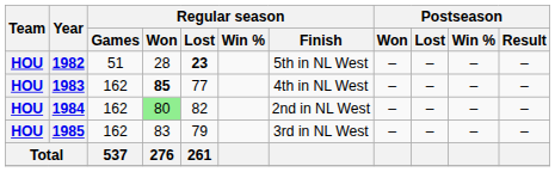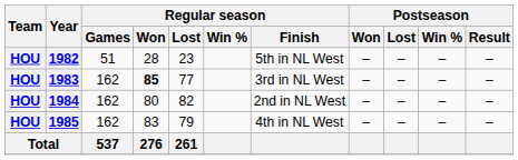1982 | Regular season / Lost: bold -> normal
1983 | Regular season / Finish: 4th in NL West -> 3rd in NL West
1984 | Regular season / Won: lightgreen background -> no background
1985 | Regular season / Finish: 3rd in NL West -> 4th in NL West
